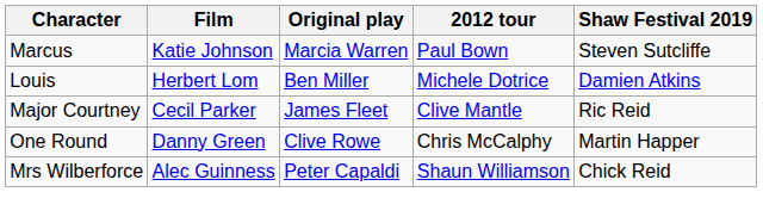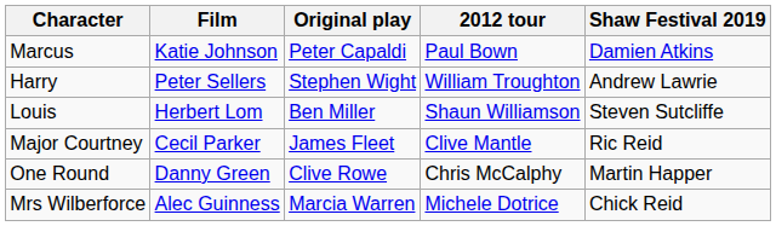Marcus | Original play: Marcia Warren -> Peter Capaldi
Marcus | Shaw Festival 2019: Steven Sutcliffe -> Damien Atkins
+ row: Harry | Peter Sellers | Stephen Wight | William Troughton | Andrew Lawrie
Louis | 2012 tour: Michele Dotrice -> Shaun Williamson
Louis | Shaw Festival 2019: Damien Atkins -> Steven Sutcliffe
Mrs Wilberforce | Original play: Peter Capaldi -> Marcia Warren
Mrs Wilberforce | 2012 tour: Shaun Williamson -> Michele Dotrice
